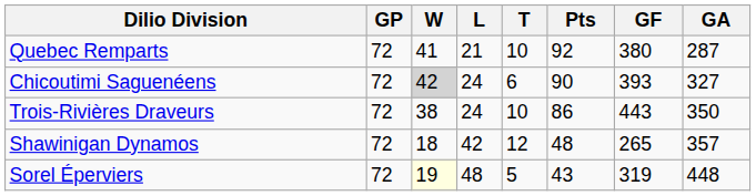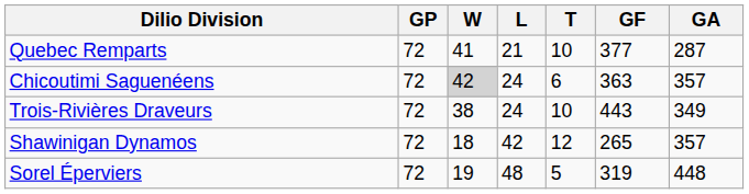- column: Pts | 92 | 90 | 86 | 48 | 43
Quebec Remparts | GF: 380 -> 377
Chicoutimi Saguenéens | GF: 393 -> 363
Chicoutimi Saguenéens | GA: 327 -> 357
Trois-Rivières Draveurs | GA: 350 -> 349
Sorel Éperviers | W: lightyellow background -> no background
